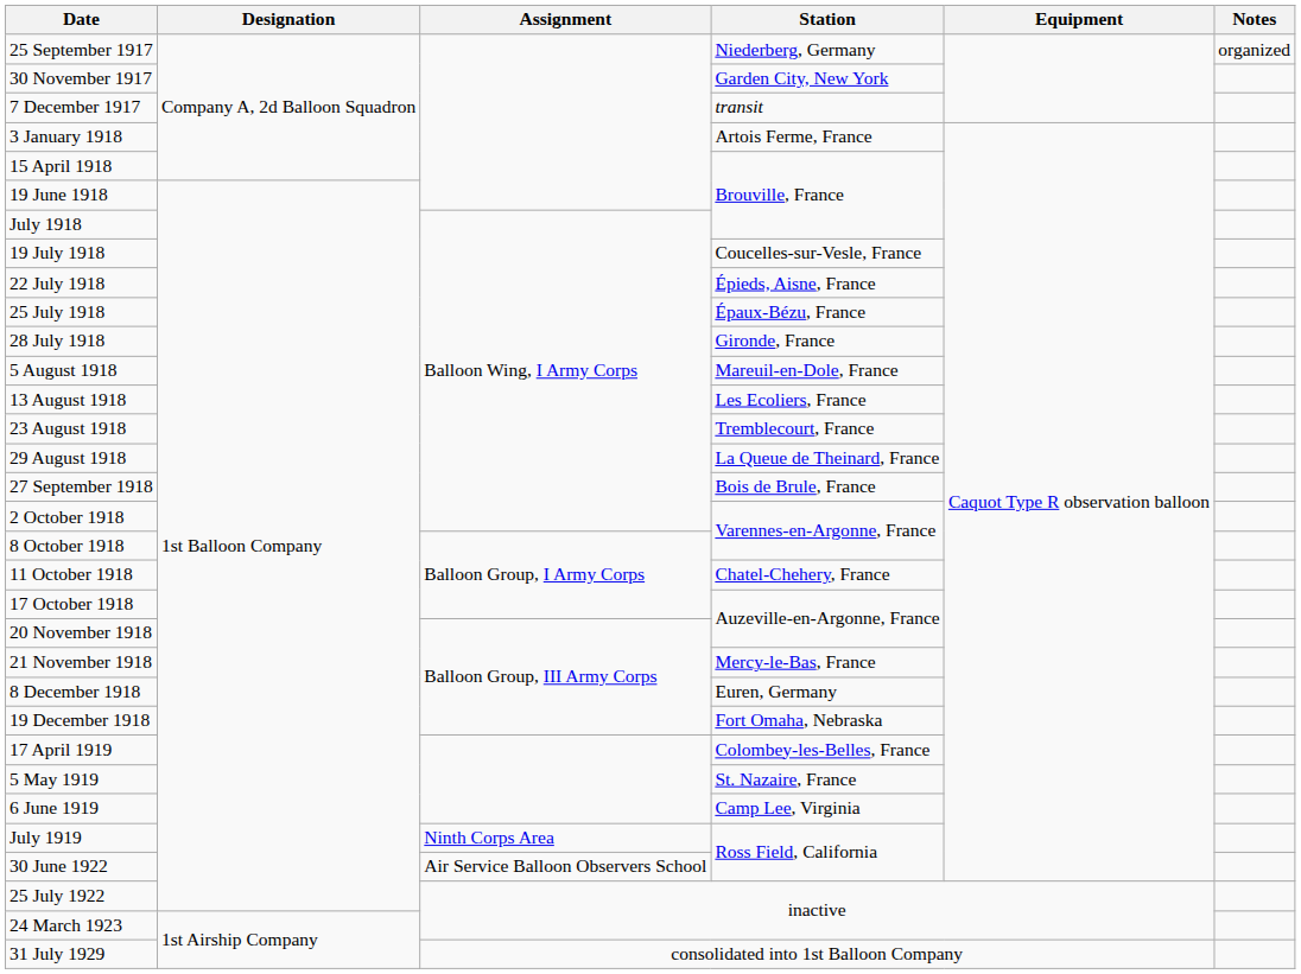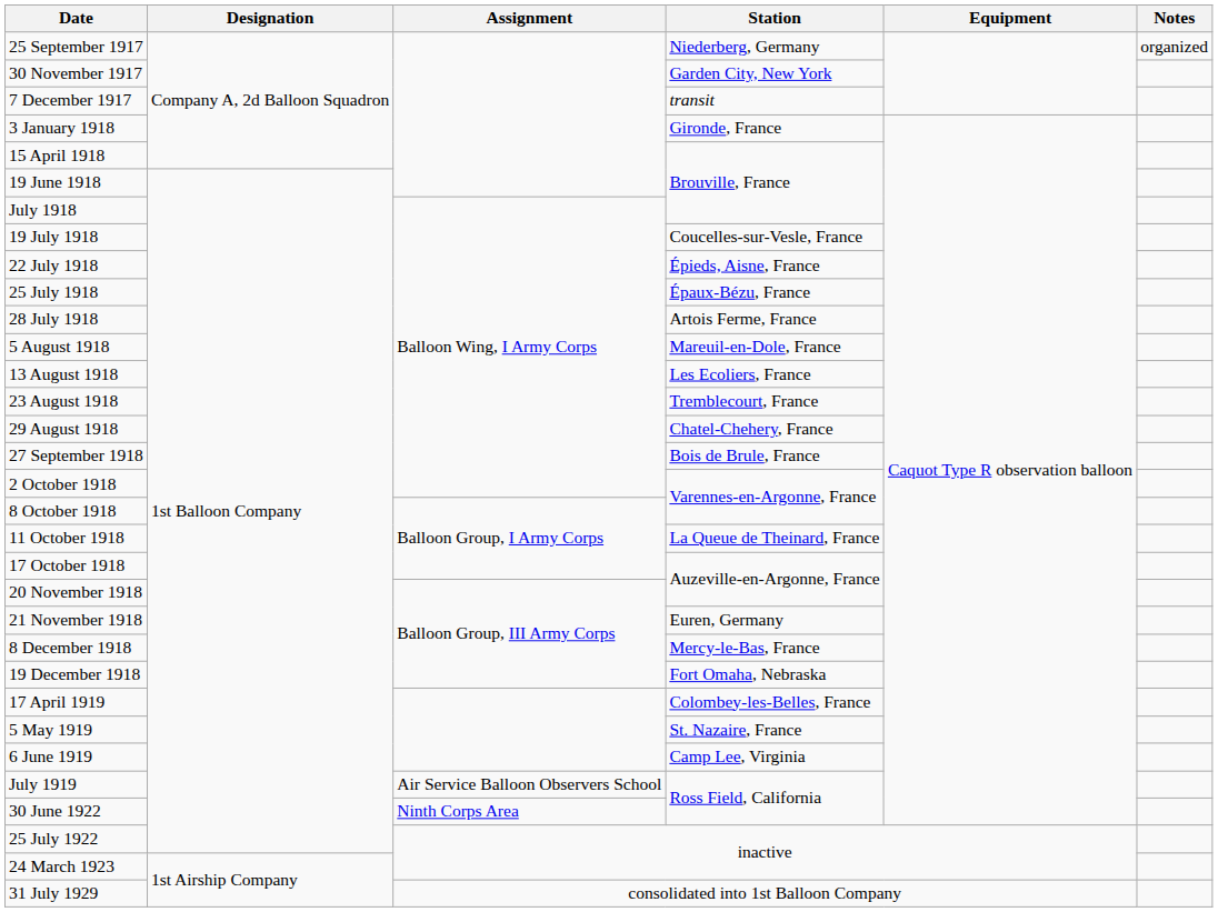3 January 1918 | Station: Artois Ferme, France -> Gironde, France
28 July 1918 | Station: Gironde, France -> Artois Ferme, France
29 August 1918 | Station: La Queue de Theinard, France -> Chatel-Chehery, France
11 October 1918 | Station: Chatel-Chehery, France -> La Queue de Theinard, France
21 November 1918 | Station: Mercy-le-Bas, France -> Euren, Germany
8 December 1918 | Station: Euren, Germany -> Mercy-le-Bas, France
July 1919 | Assignment: Ninth Corps Area -> Air Service Balloon Observers School
30 June 1922 | Assignment: Air Service Balloon Observers School -> Ninth Corps Area
